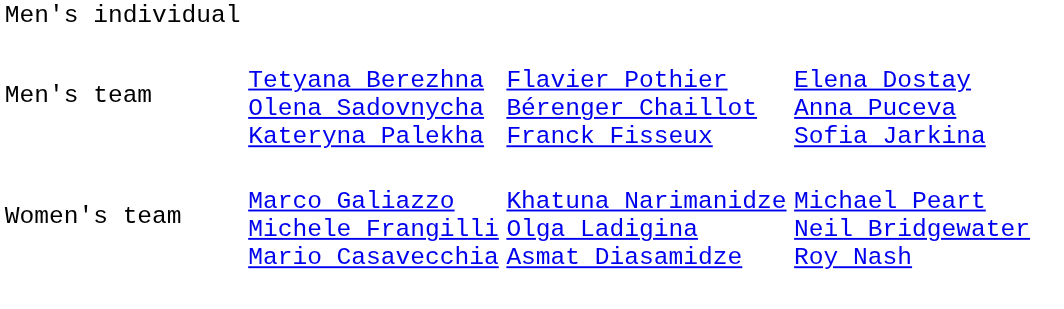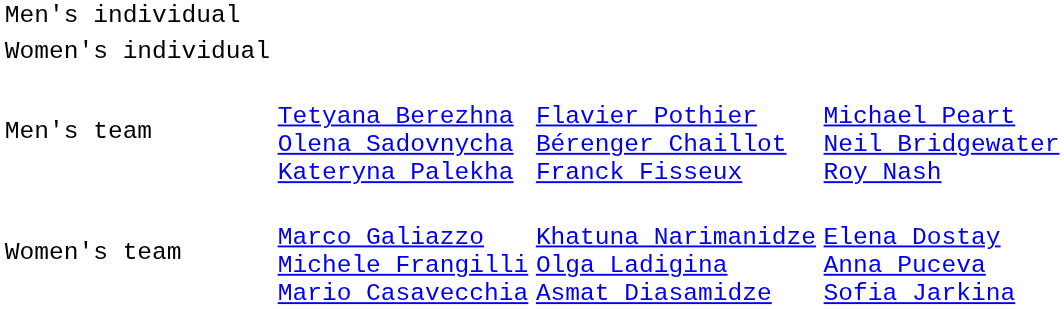+ row: Women's individual
Men's team | column 4: Elena Dostay Anna Puceva Sofia Jarkina -> Michael Peart Neil Bridgewater Roy Nash
Women's team | column 4: Michael Peart Neil Bridgewater Roy Nash -> Elena Dostay Anna Puceva Sofia Jarkina
